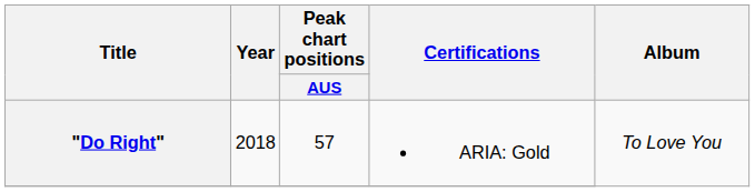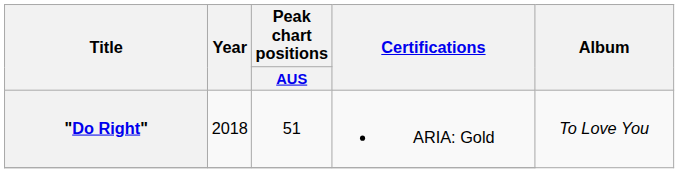"Do Right" | Peak chart positions / AUS: 57 -> 51
